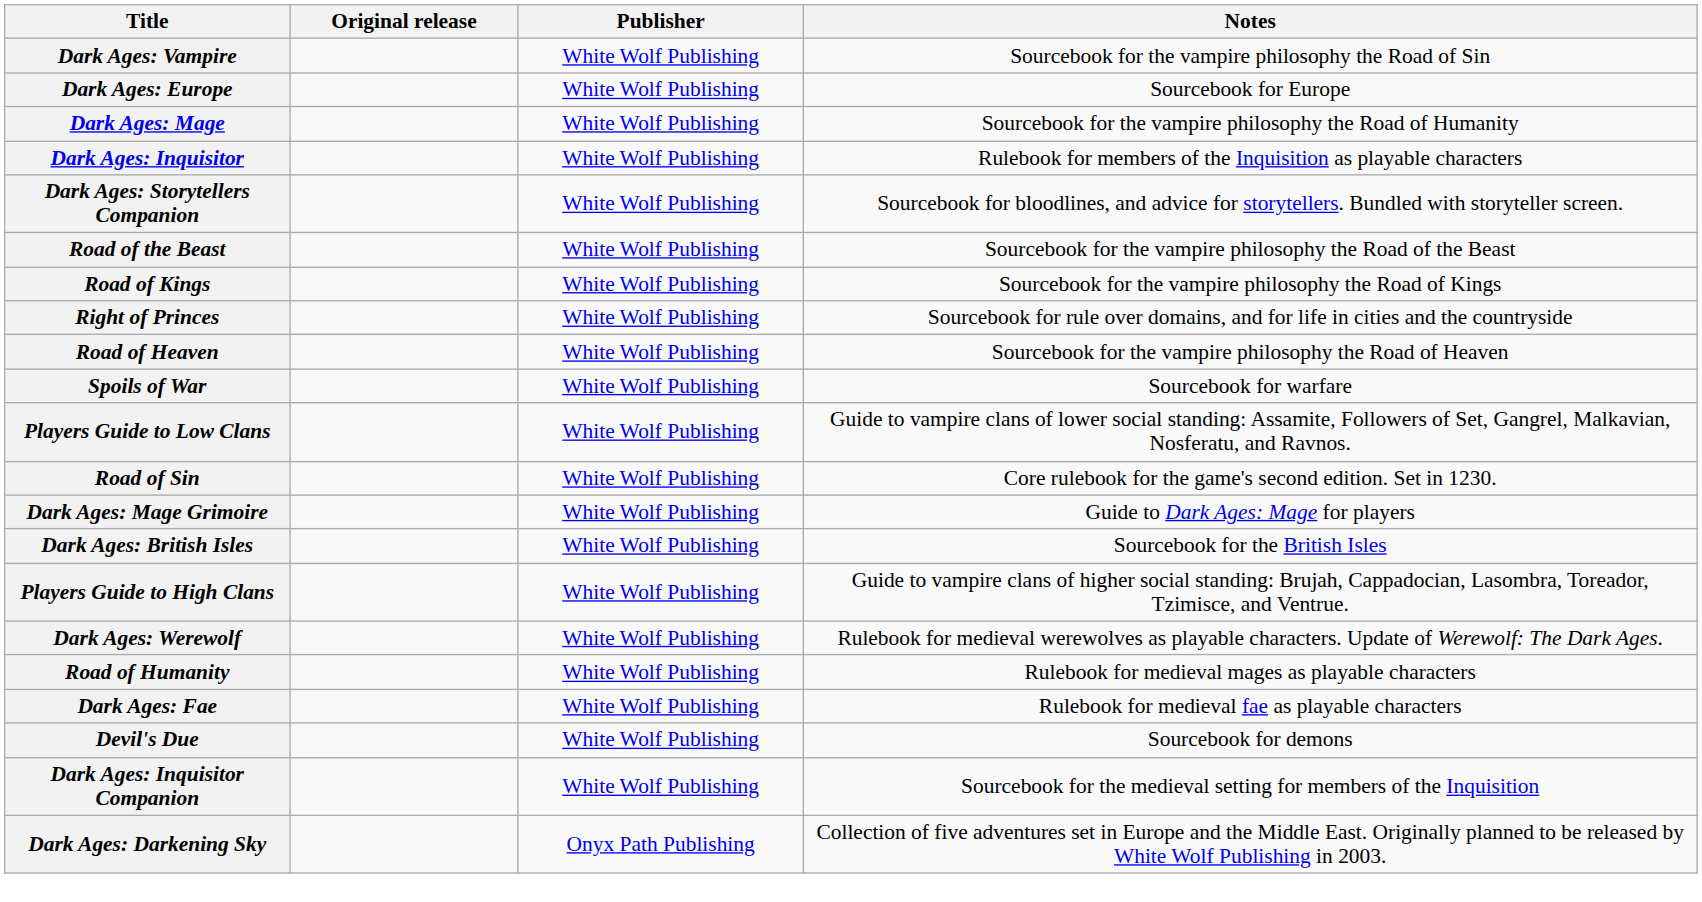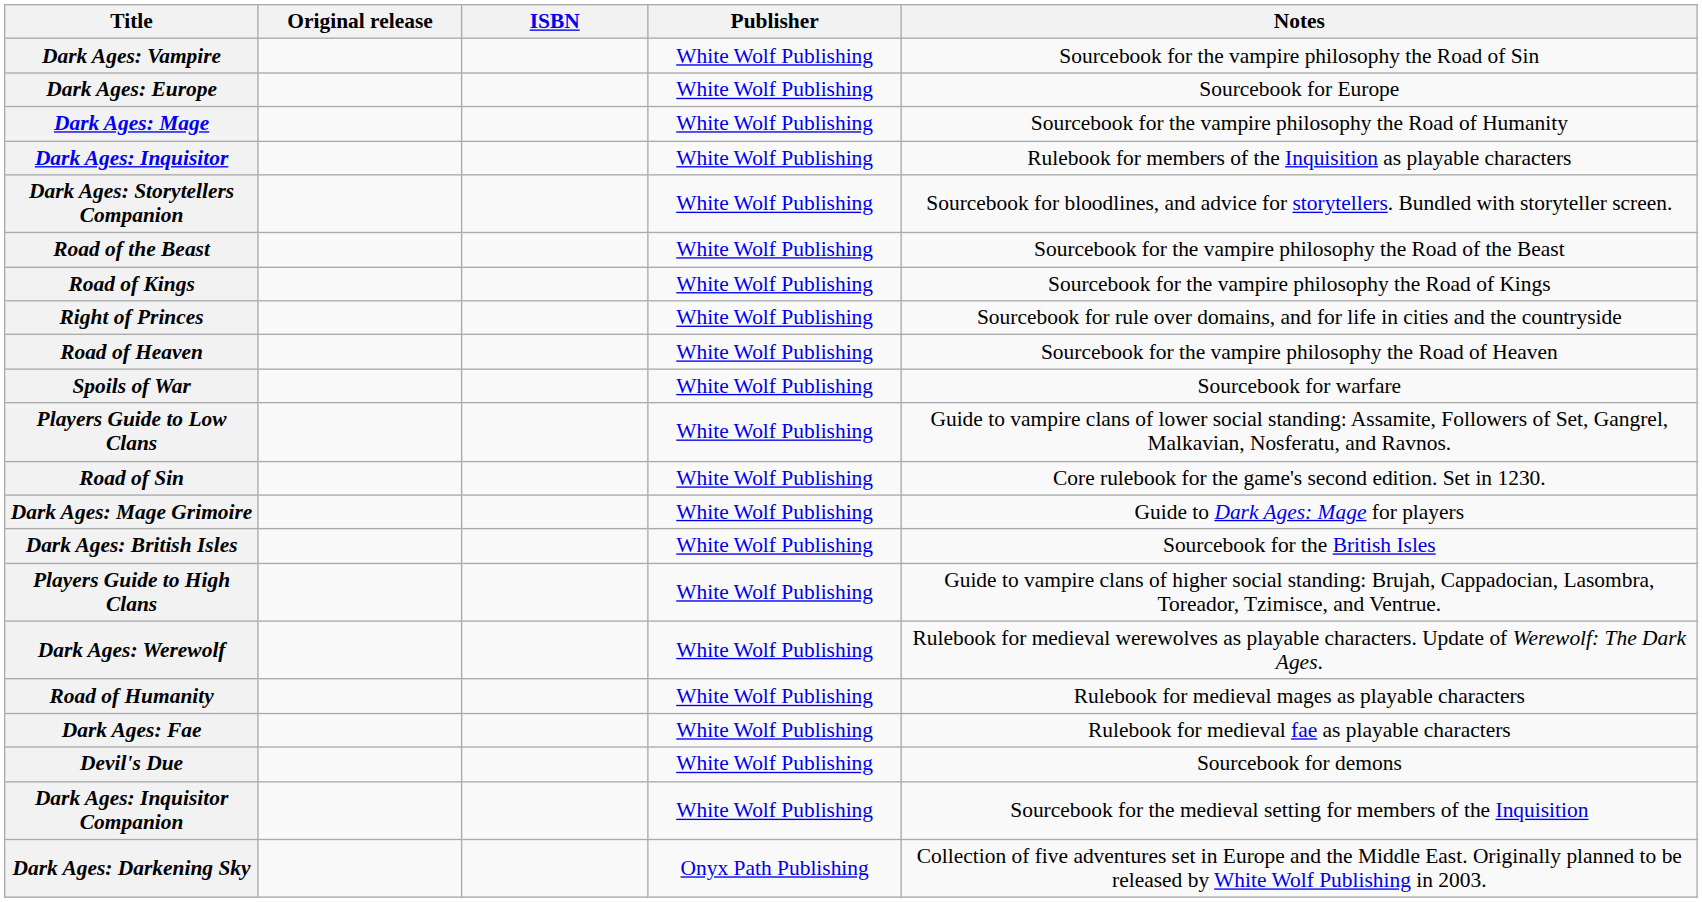+ column: ISBN
